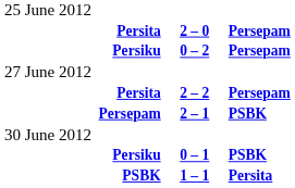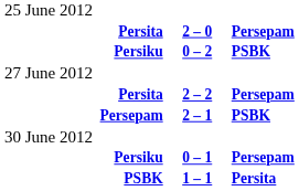Persiku / 0 – 2 | column 3: Persepam -> PSBK
Persiku / 0 – 1 | column 3: PSBK -> Persepam
